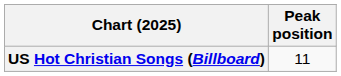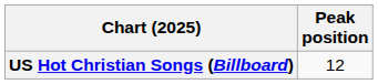US Hot Christian Songs (Billboard) | Peak position: 11 -> 12
